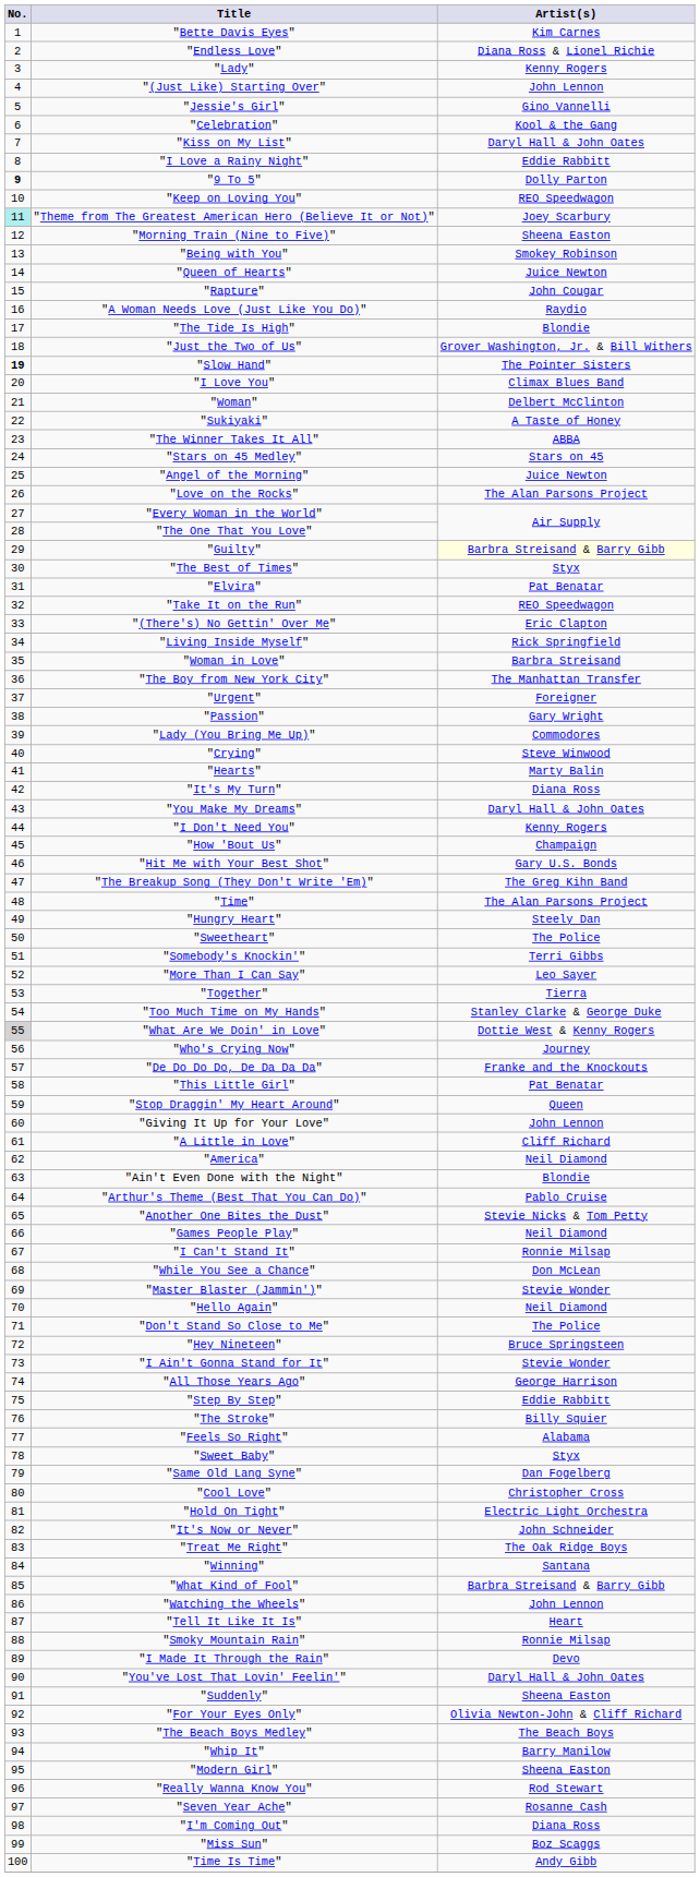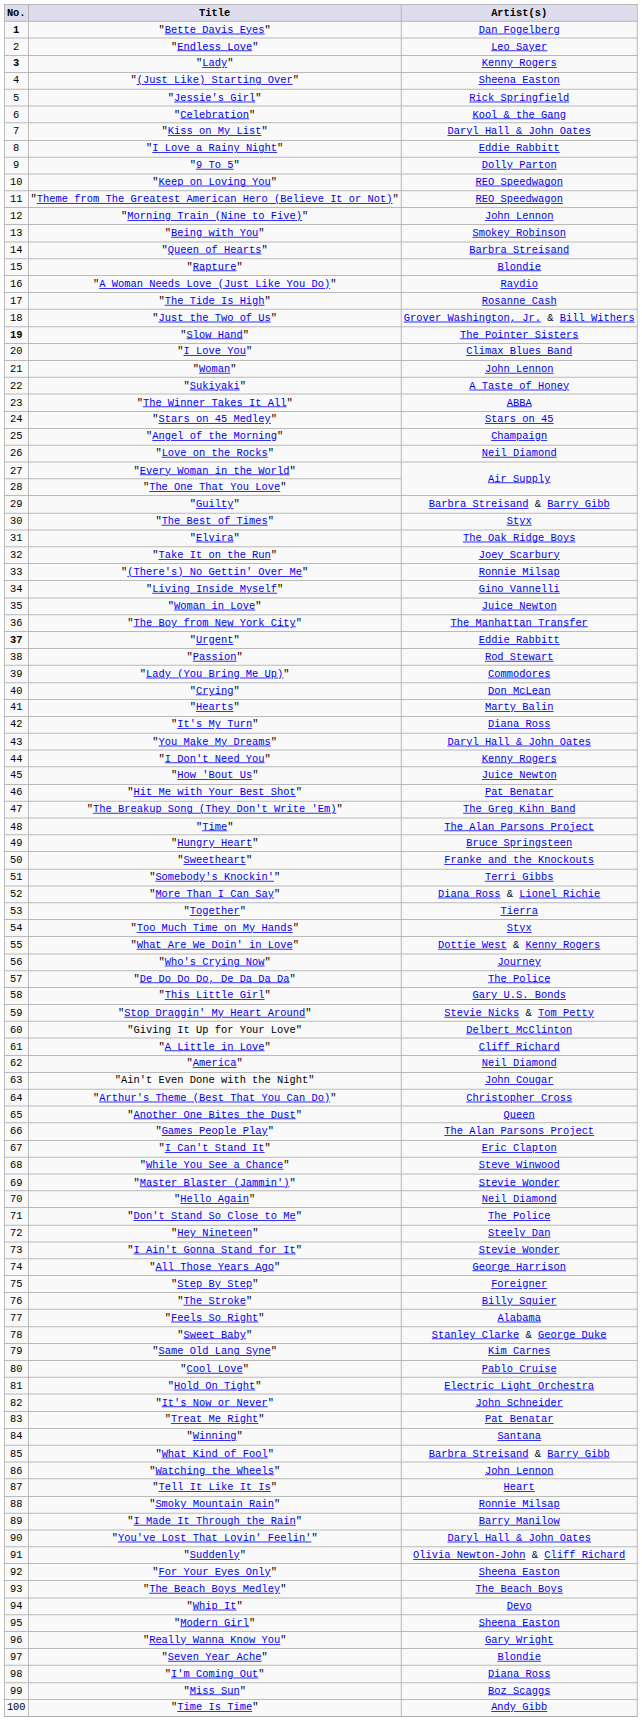"Bette Davis Eyes" | No.: normal -> bold
"Bette Davis Eyes" | Artist(s): Kim Carnes -> Dan Fogelberg
"Endless Love" | Artist(s): Diana Ross & Lionel Richie -> Leo Sayer
"Lady" | No.: normal -> bold
"(Just Like) Starting Over" | Artist(s): John Lennon -> Sheena Easton
"Jessie's Girl" | Artist(s): Gino Vannelli -> Rick Springfield
"9 To 5" | No.: bold -> normal
"Theme from The Greatest American Hero (Believe It or Not)" | No.: paleturquoise background -> no background
"Theme from The Greatest American Hero (Believe It or Not)" | Artist(s): Joey Scarbury -> REO Speedwagon
"Morning Train (Nine to Five)" | Artist(s): Sheena Easton -> John Lennon
"Queen of Hearts" | Artist(s): Juice Newton -> Barbra Streisand
"Rapture" | Artist(s): John Cougar -> Blondie
"The Tide Is High" | Artist(s): Blondie -> Rosanne Cash
"Woman" | Artist(s): Delbert McClinton -> John Lennon
"Angel of the Morning" | Artist(s): Juice Newton -> Champaign
"Love on the Rocks" | Artist(s): The Alan Parsons Project -> Neil Diamond
"Guilty" | Artist(s): lightyellow background -> no background
"Elvira" | Artist(s): Pat Benatar -> The Oak Ridge Boys
"Take It on the Run" | Artist(s): REO Speedwagon -> Joey Scarbury
"(There's) No Gettin' Over Me" | Artist(s): Eric Clapton -> Ronnie Milsap
"Living Inside Myself" | Artist(s): Rick Springfield -> Gino Vannelli
"Woman in Love" | Artist(s): Barbra Streisand -> Juice Newton
"Urgent" | No.: normal -> bold
"Urgent" | Artist(s): Foreigner -> Eddie Rabbitt
"Passion" | Artist(s): Gary Wright -> Rod Stewart
"Crying" | Artist(s): Steve Winwood -> Don McLean
"How 'Bout Us" | Artist(s): Champaign -> Juice Newton
"Hit Me with Your Best Shot" | Artist(s): Gary U.S. Bonds -> Pat Benatar
"Hungry Heart" | Artist(s): Steely Dan -> Bruce Springsteen
"Sweetheart" | Artist(s): The Police -> Franke and the Knockouts
"More Than I Can Say" | Artist(s): Leo Sayer -> Diana Ross & Lionel Richie
"Too Much Time on My Hands" | Artist(s): Stanley Clarke & George Duke -> Styx
"What Are We Doin' in Love" | No.: lightgrey background -> no background
"De Do Do Do, De Da Da Da" | Artist(s): Franke and the Knockouts -> The Police
"This Little Girl" | Artist(s): Pat Benatar -> Gary U.S. Bonds
"Stop Draggin' My Heart Around" | Artist(s): Queen -> Stevie Nicks & Tom Petty
"Giving It Up for Your Love" | Artist(s): John Lennon -> Delbert McClinton
"Ain't Even Done with the Night" | Artist(s): Blondie -> John Cougar
"Arthur's Theme (Best That You Can Do)" | Artist(s): Pablo Cruise -> Christopher Cross
"Another One Bites the Dust" | Artist(s): Stevie Nicks & Tom Petty -> Queen
"Games People Play" | Artist(s): Neil Diamond -> The Alan Parsons Project
"I Can't Stand It" | Artist(s): Ronnie Milsap -> Eric Clapton
"While You See a Chance" | Artist(s): Don McLean -> Steve Winwood
"Hey Nineteen" | Artist(s): Bruce Springsteen -> Steely Dan
"Step By Step" | Artist(s): Eddie Rabbitt -> Foreigner
"Sweet Baby" | Artist(s): Styx -> Stanley Clarke & George Duke
"Same Old Lang Syne" | Artist(s): Dan Fogelberg -> Kim Carnes
"Cool Love" | Artist(s): Christopher Cross -> Pablo Cruise
"Treat Me Right" | Artist(s): The Oak Ridge Boys -> Pat Benatar
"I Made It Through the Rain" | Artist(s): Devo -> Barry Manilow
"Suddenly" | Artist(s): Sheena Easton -> Olivia Newton-John & Cliff Richard
"For Your Eyes Only" | Artist(s): Olivia Newton-John & Cliff Richard -> Sheena Easton
"Whip It" | Artist(s): Barry Manilow -> Devo
"Really Wanna Know You" | Artist(s): Rod Stewart -> Gary Wright
"Seven Year Ache" | Artist(s): Rosanne Cash -> Blondie
